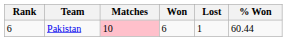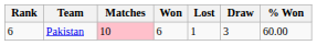+ column: Draw | 3
Pakistan | % Won: 60.44 -> 60.00
